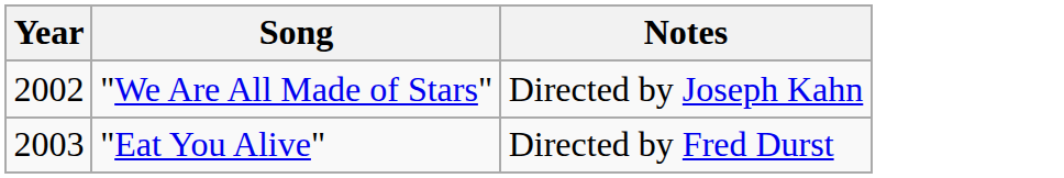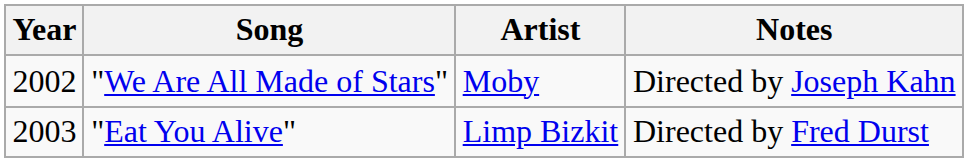+ column: Artist | Moby | Limp Bizkit
